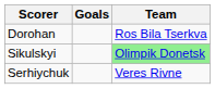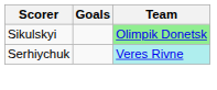- row: Dorohan | Ros Bila Tserkva
Serhiychuk | Team: no background -> paleturquoise background
